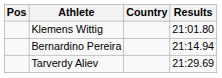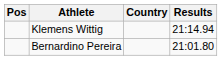Klemens Wittig | Results: 21:01.80 -> 21:14.94
Bernardino Pereira | Results: 21:14.94 -> 21:01.80
- row: Tarverdy Aliev | 21:29.69
